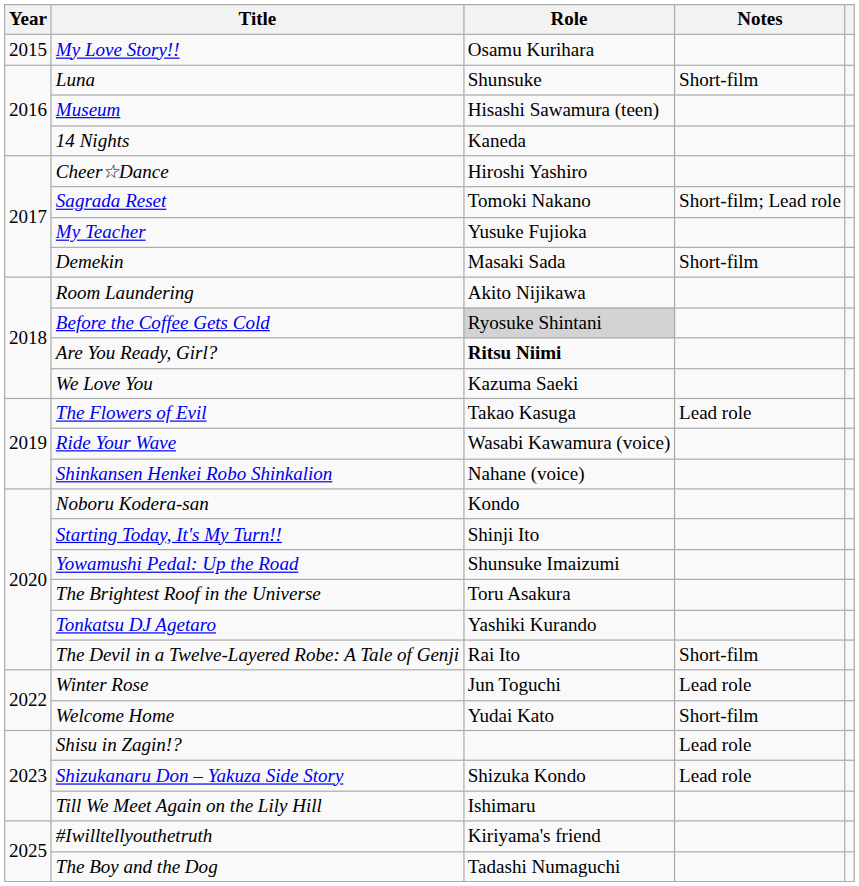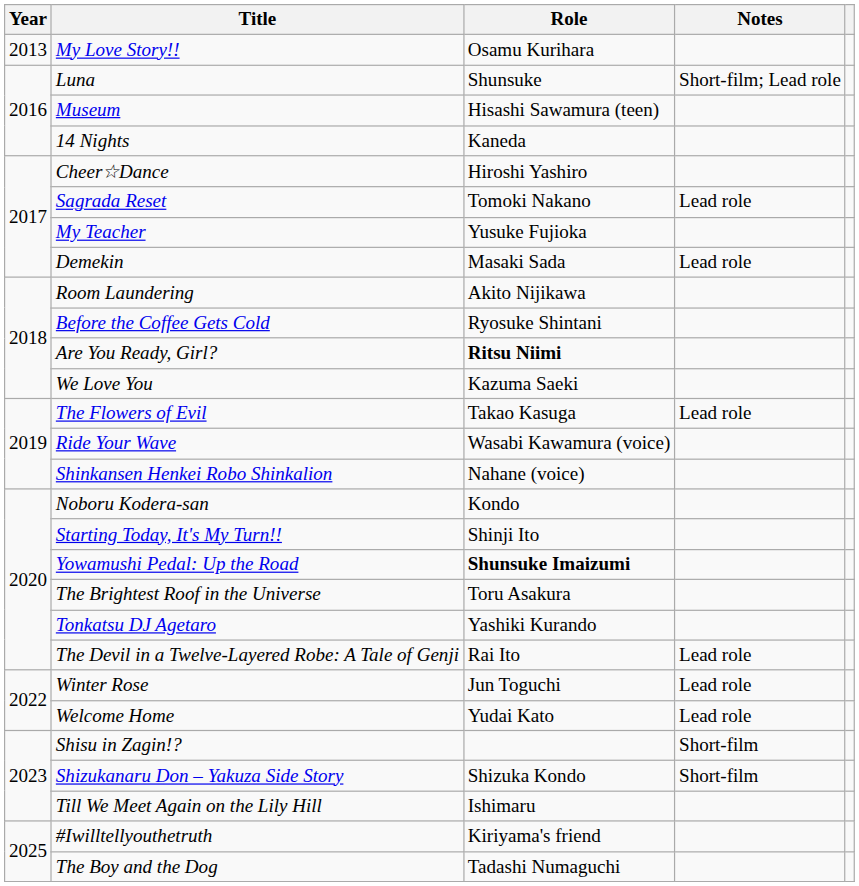My Love Story!! | Year: 2015 -> 2013
Luna | Notes: Short-film -> Short-film; Lead role
Sagrada Reset | Notes: Short-film; Lead role -> Lead role
Demekin | Notes: Short-film -> Lead role
Before the Coffee Gets Cold | Role: lightgrey background -> no background
Yowamushi Pedal: Up the Road | Role: normal -> bold
The Devil in a Twelve-Layered Robe: A Tale of Genji | Notes: Short-film -> Lead role
Welcome Home | Notes: Short-film -> Lead role
Shisu in Zagin!? | Notes: Lead role -> Short-film
Shizukanaru Don – Yakuza Side Story | Notes: Lead role -> Short-film
